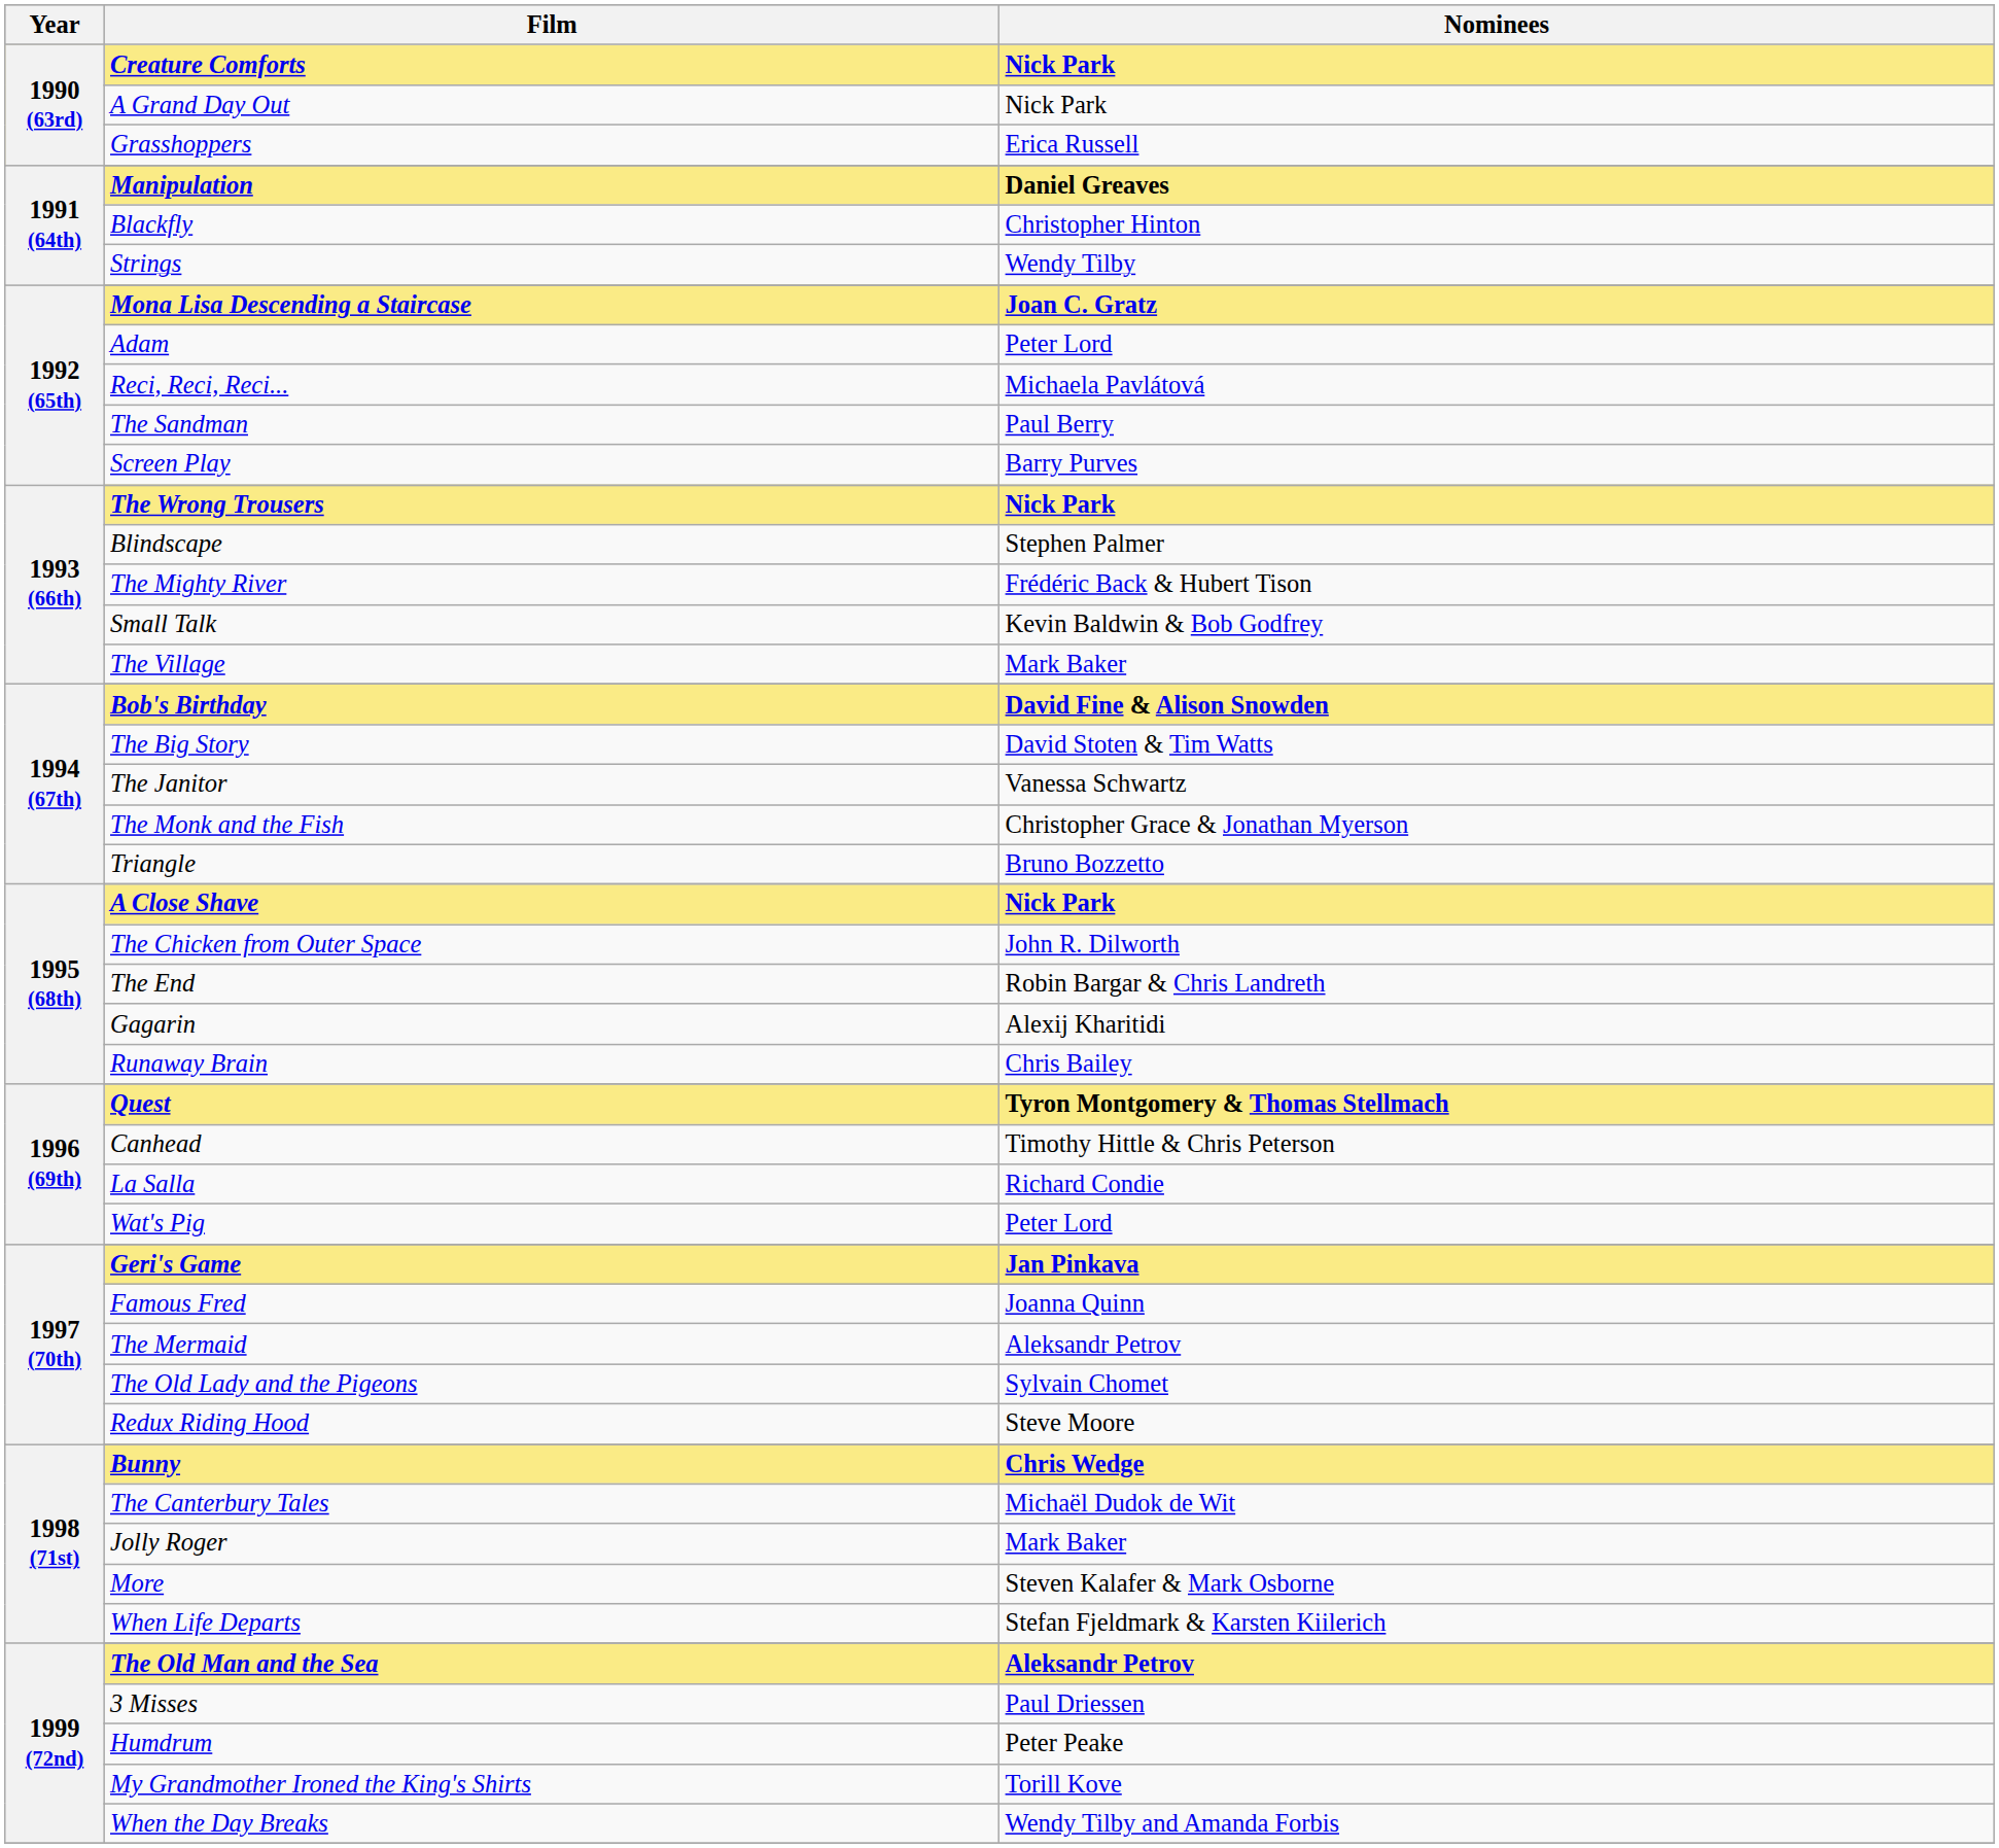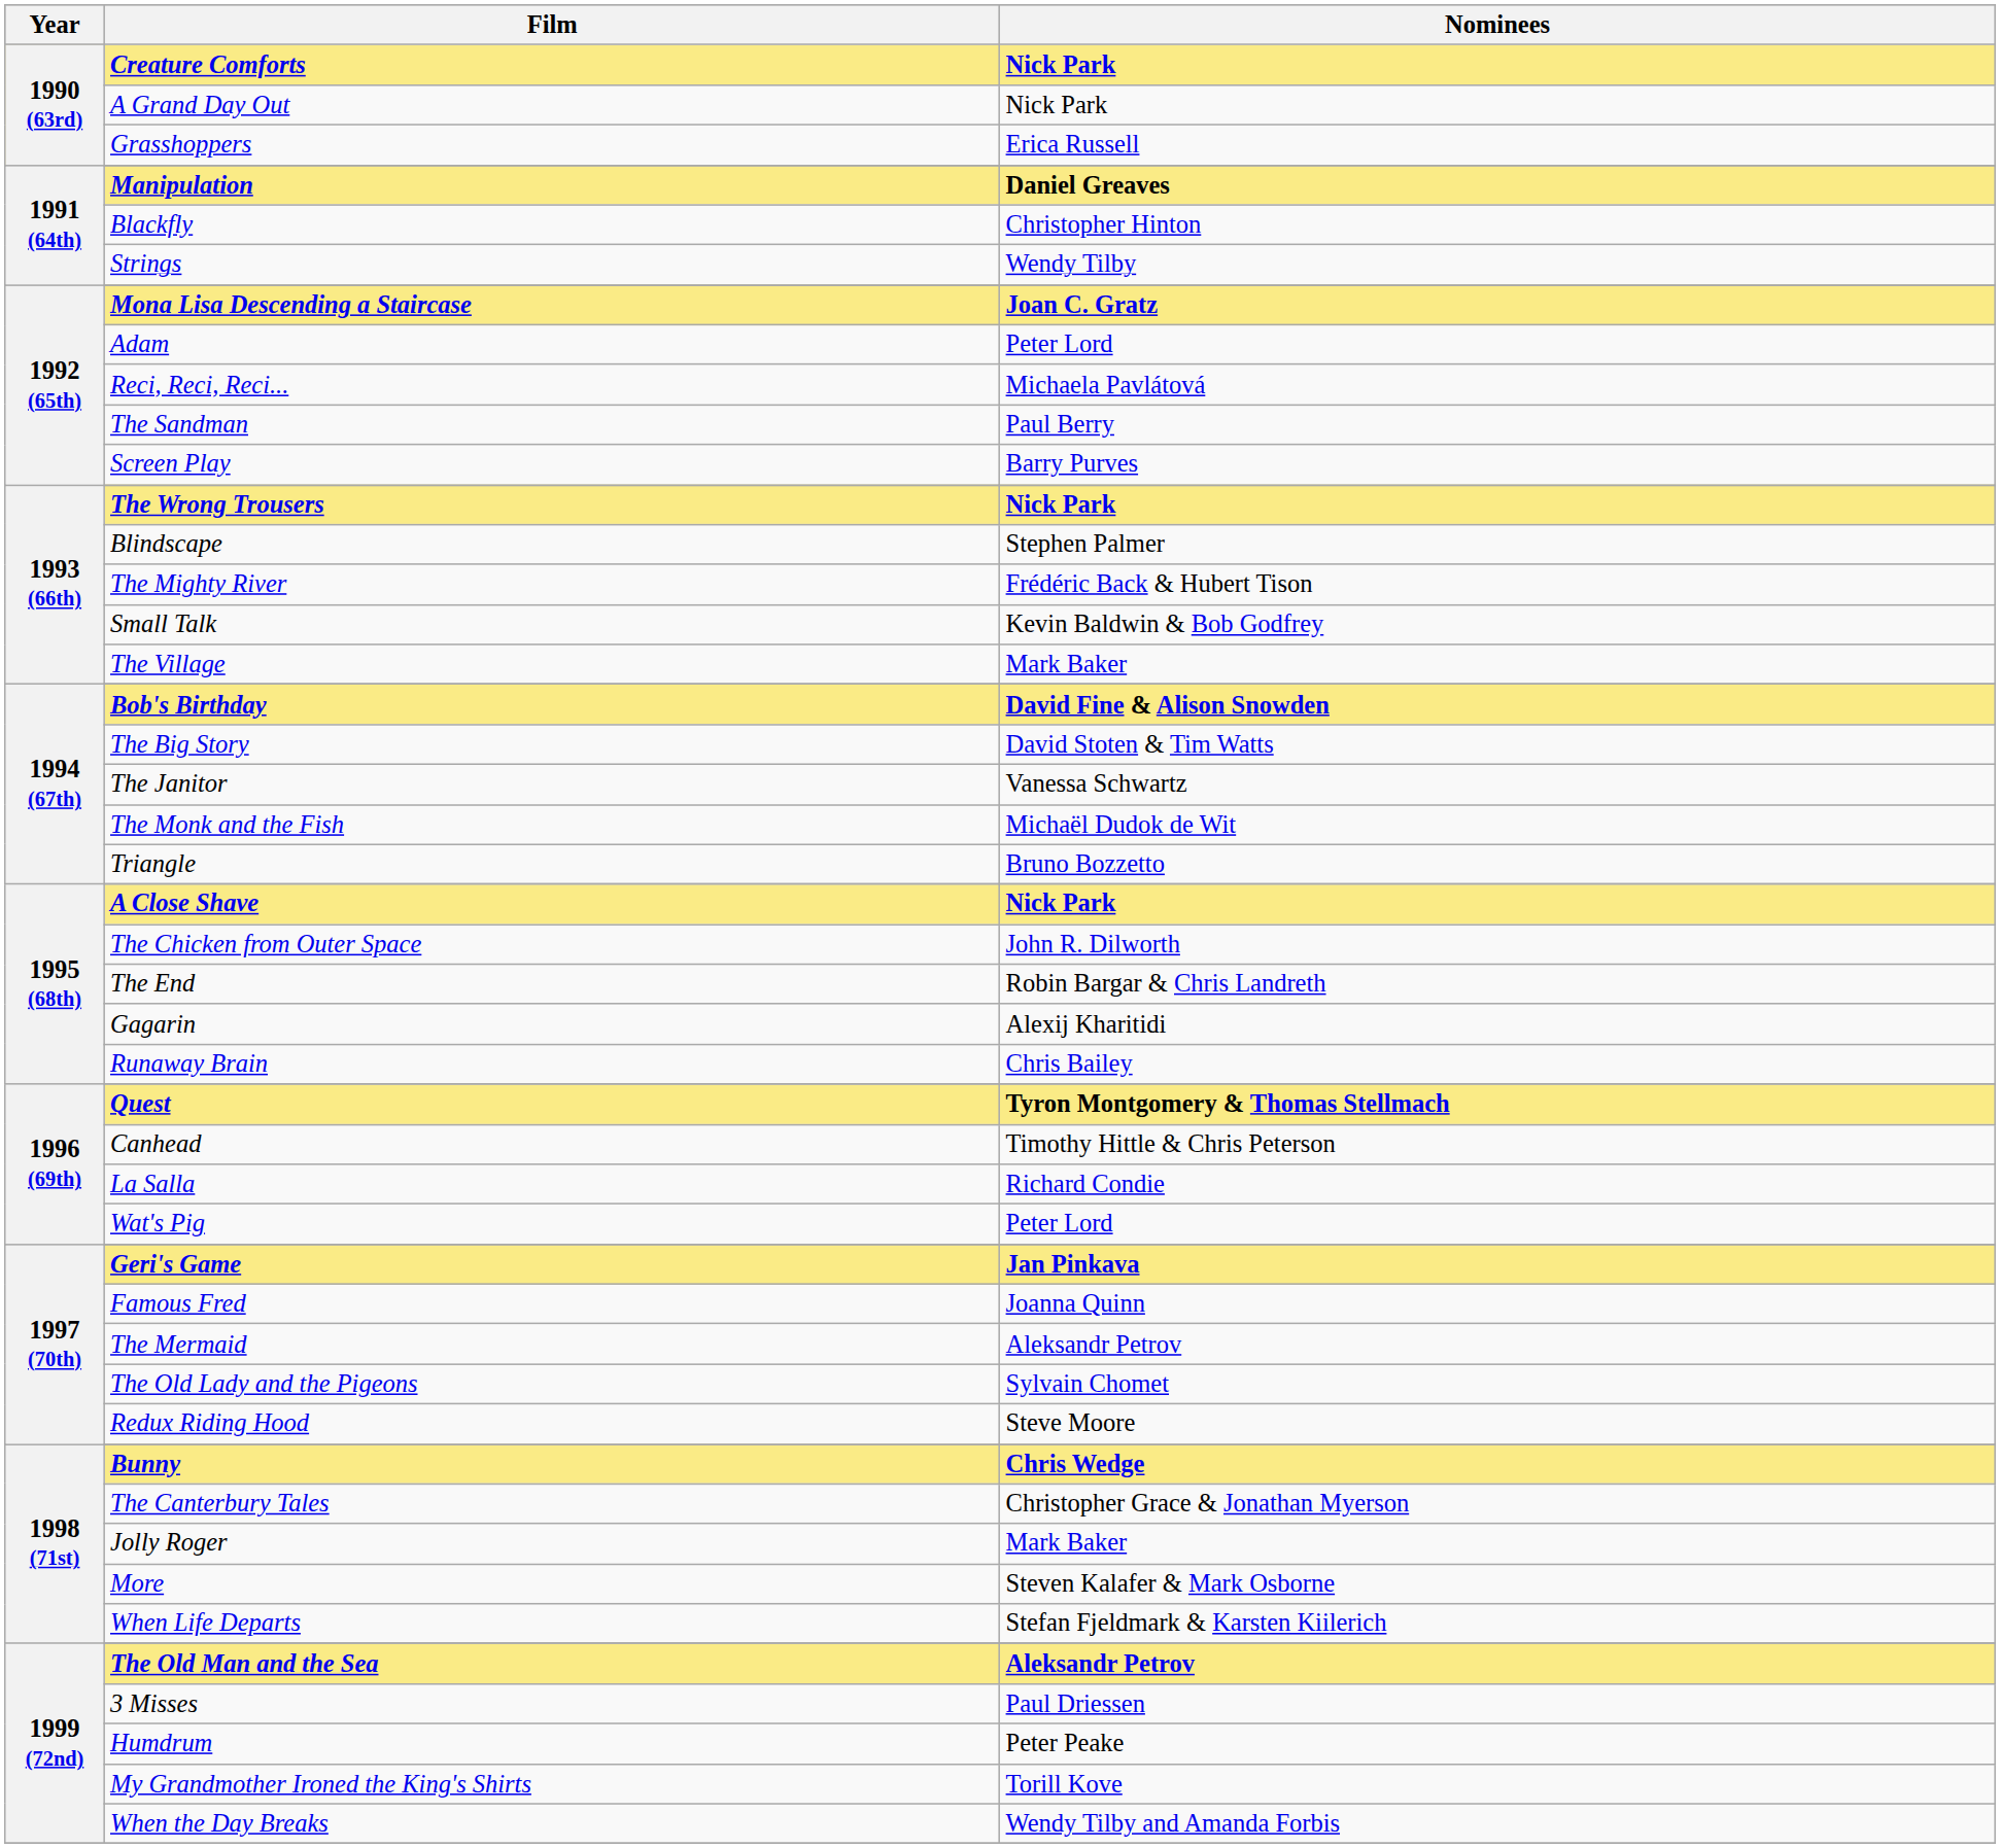The Monk and the Fish | Nominees: Christopher Grace & Jonathan Myerson -> Michaël Dudok de Wit
The Canterbury Tales | Nominees: Michaël Dudok de Wit -> Christopher Grace & Jonathan Myerson
